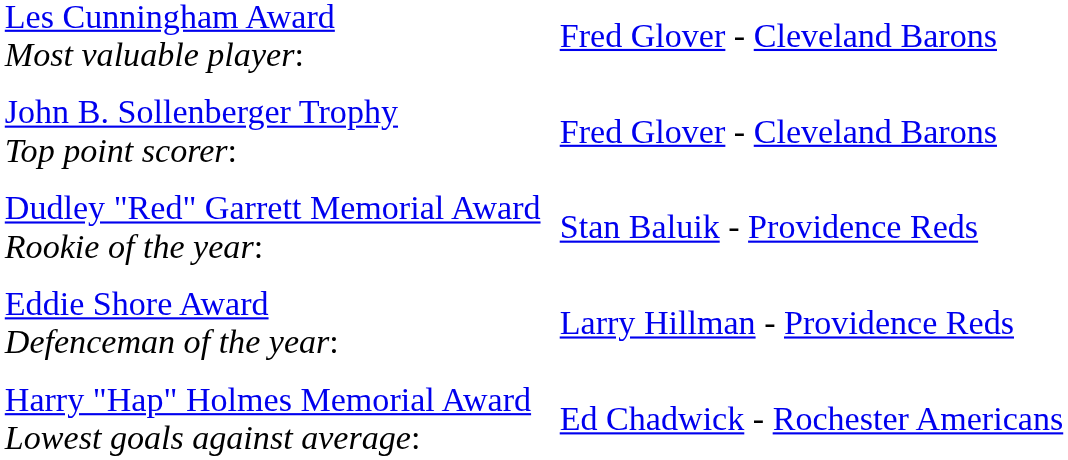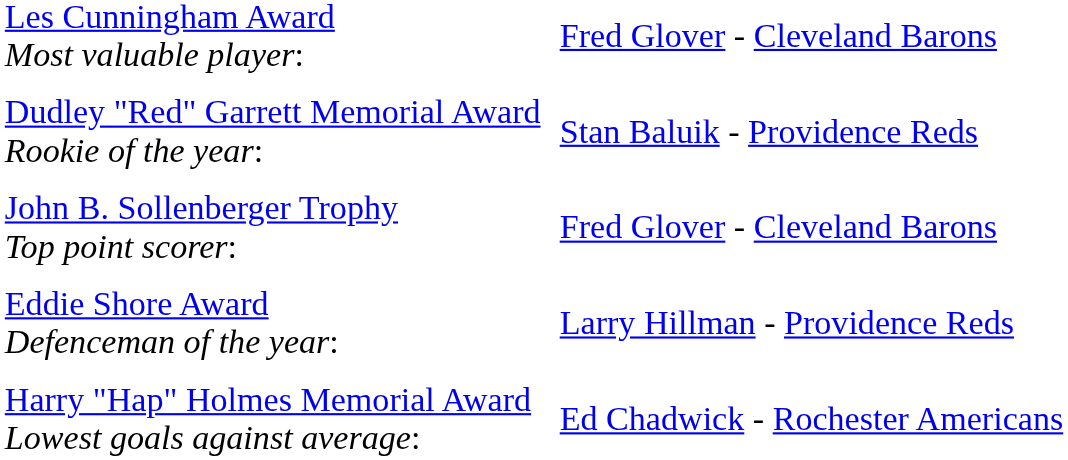rows swapped: John B. Sollenberger Trophy Top point scorer: <-> Dudley "Red" Garrett Memorial Award Rookie of the year:
